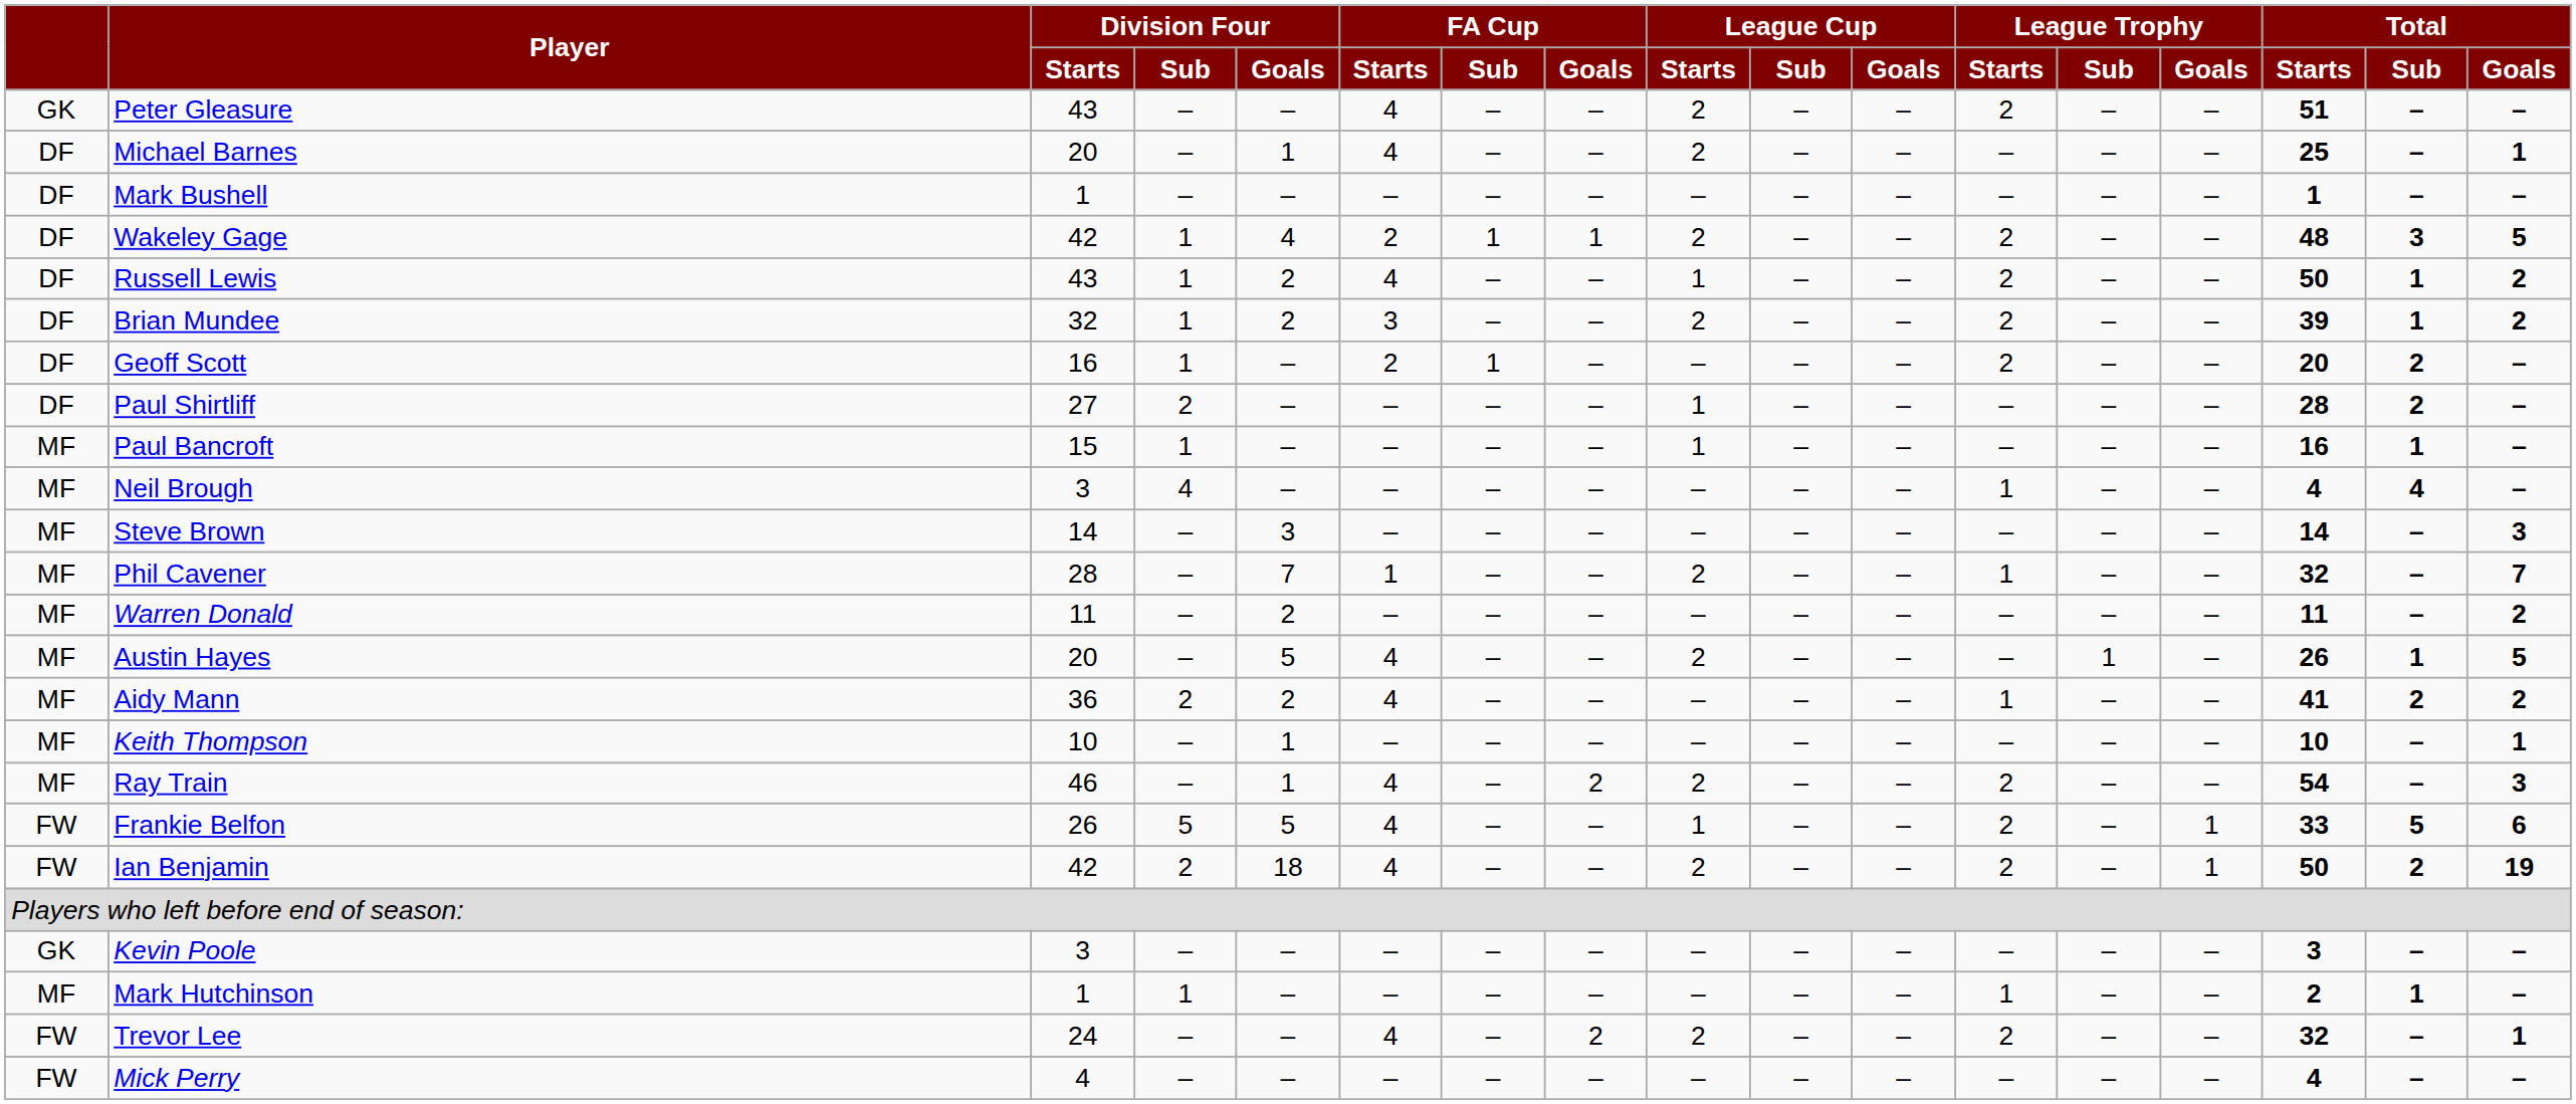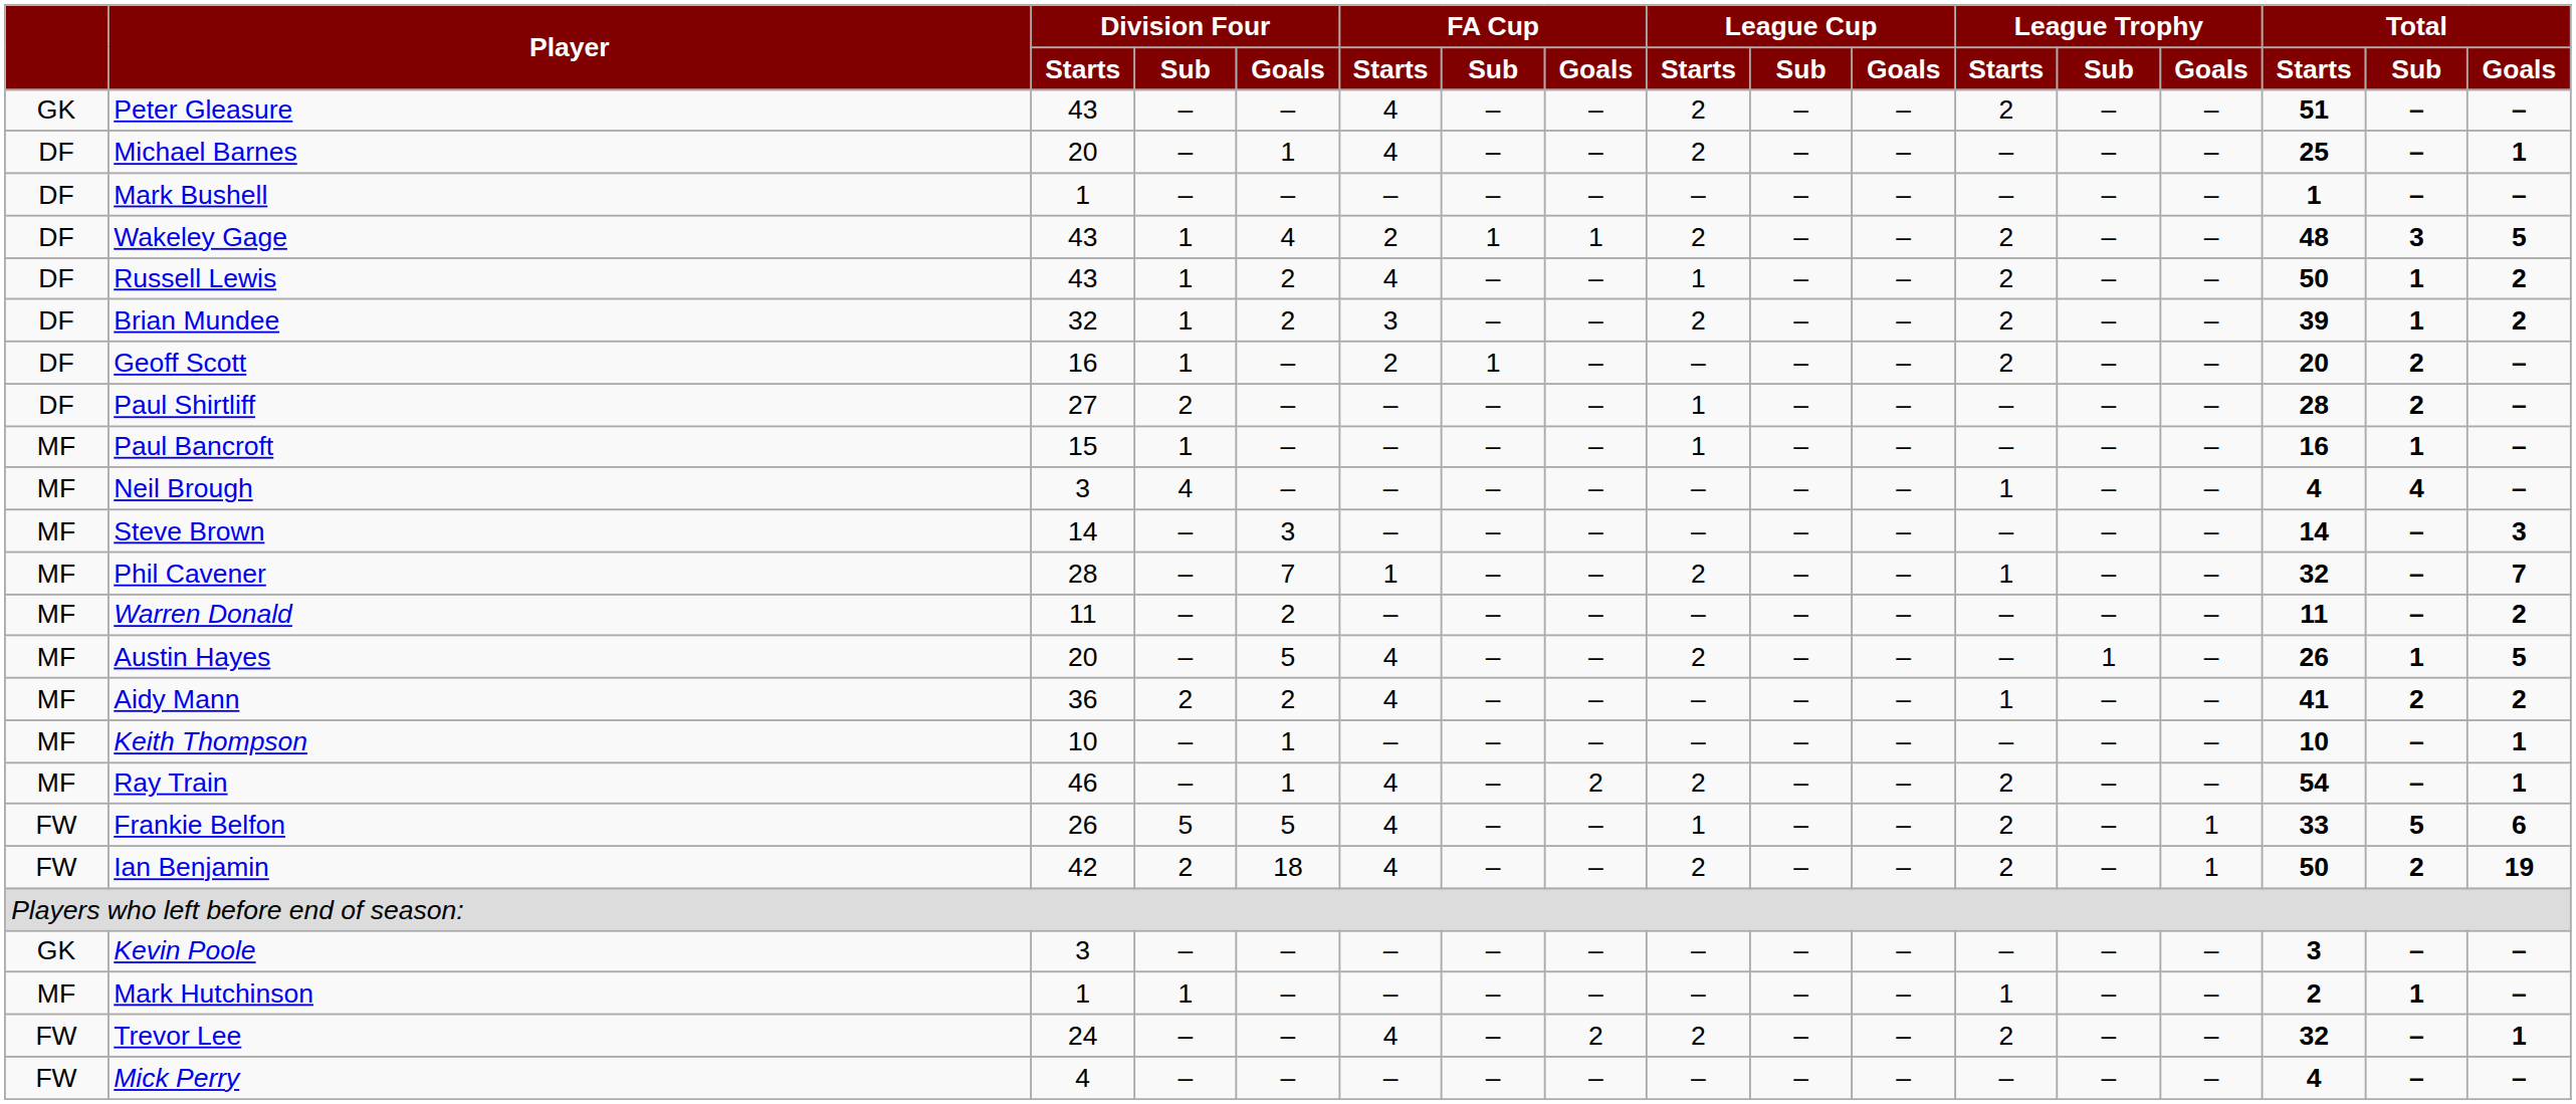Wakeley Gage | Division Four / Starts: 42 -> 43
Ray Train | Total / Goals: 3 -> 1
